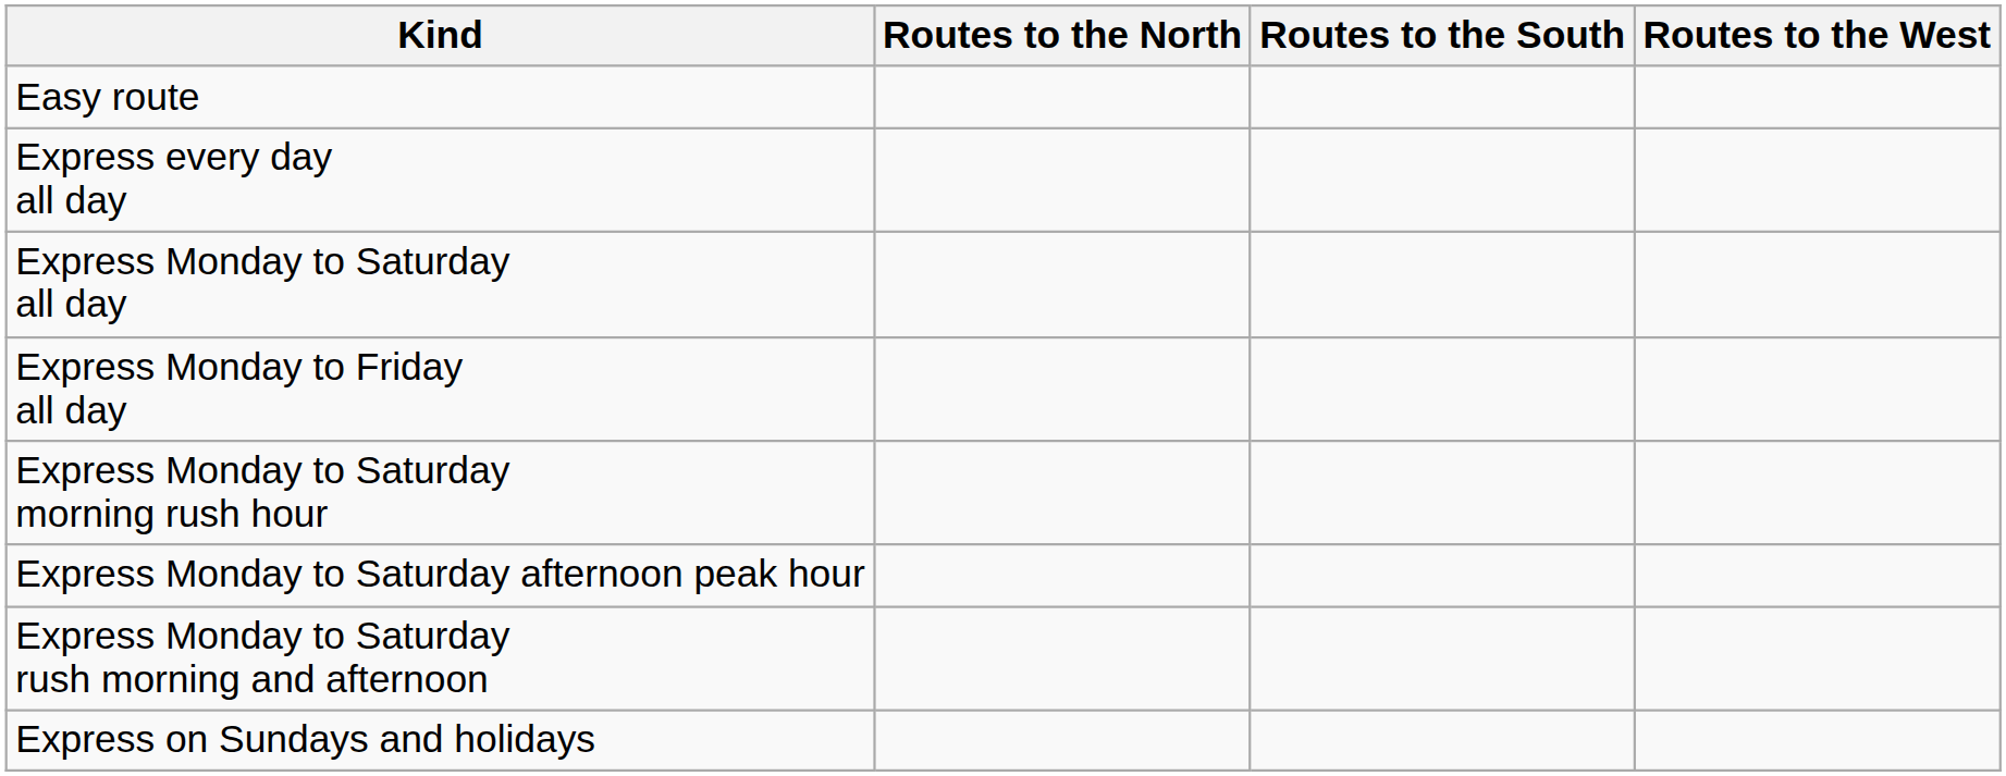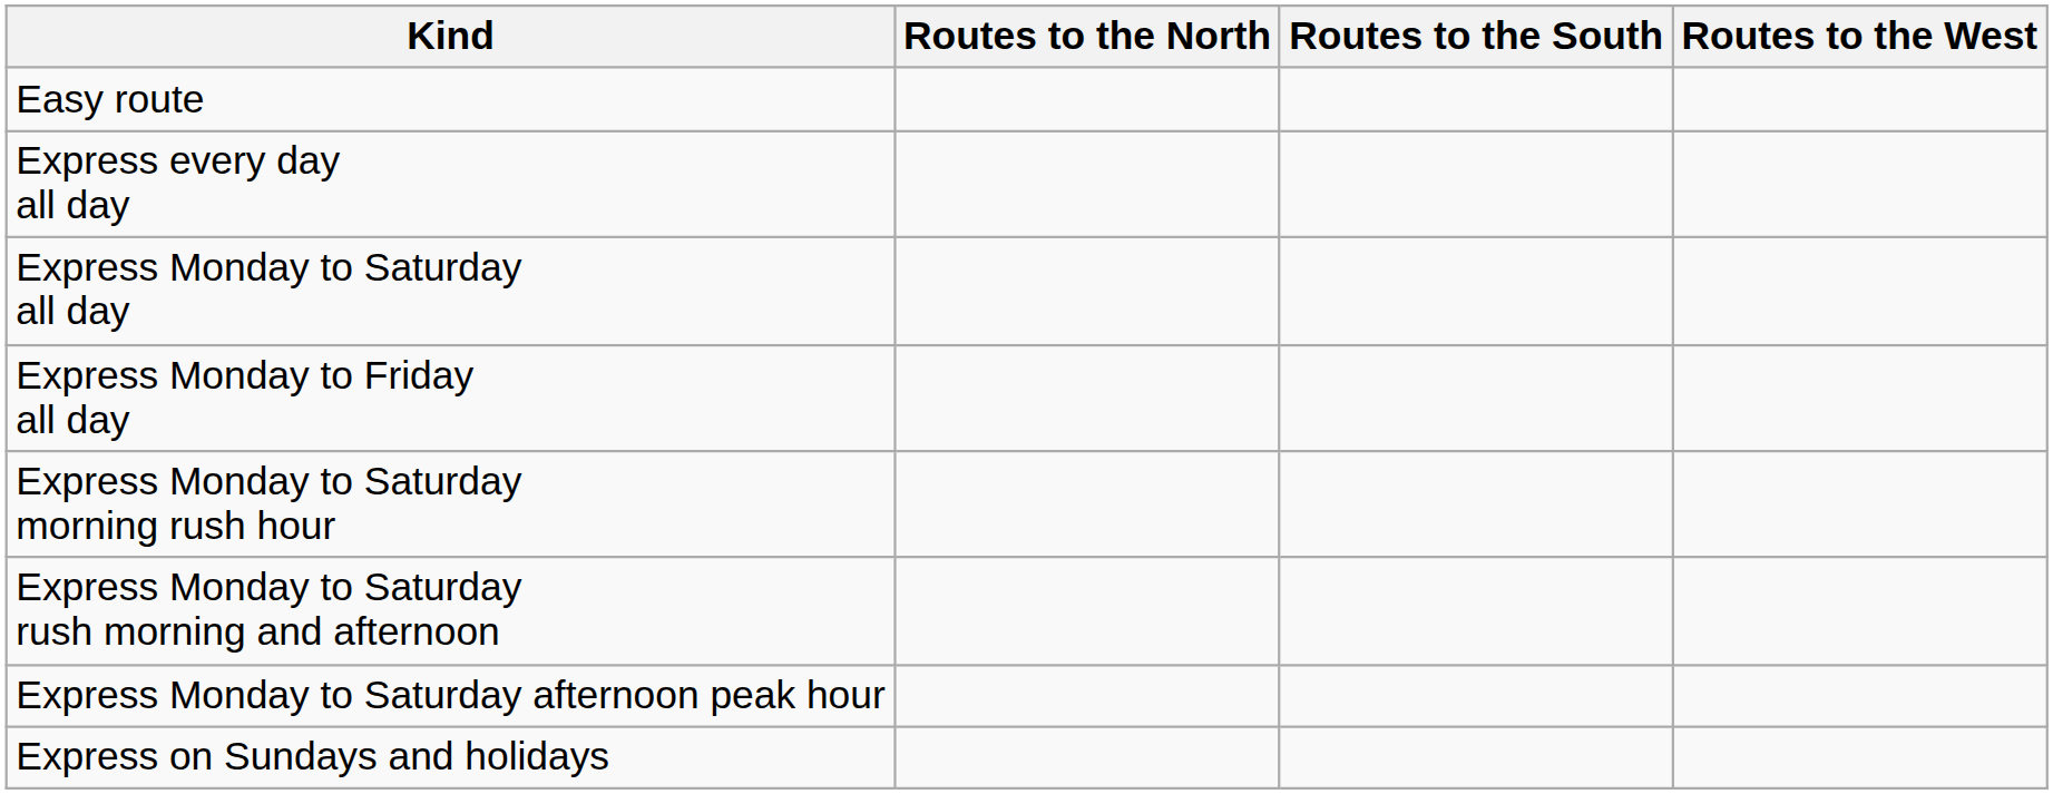rows swapped: Express Monday to Saturday afternoon peak hour <-> Express Monday to Saturday rush morning and afternoon
